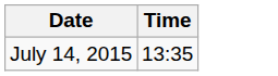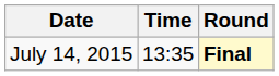+ column: Round | Final
